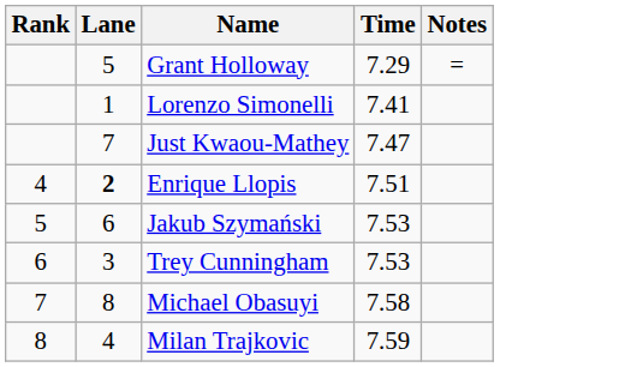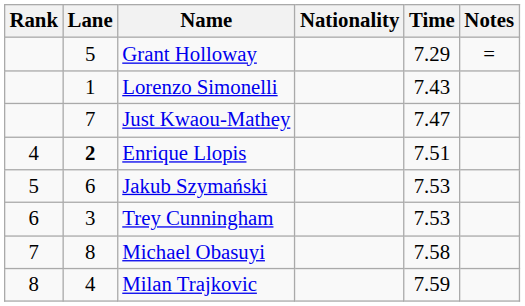+ column: Nationality
Lorenzo Simonelli | Time: 7.41 -> 7.43
